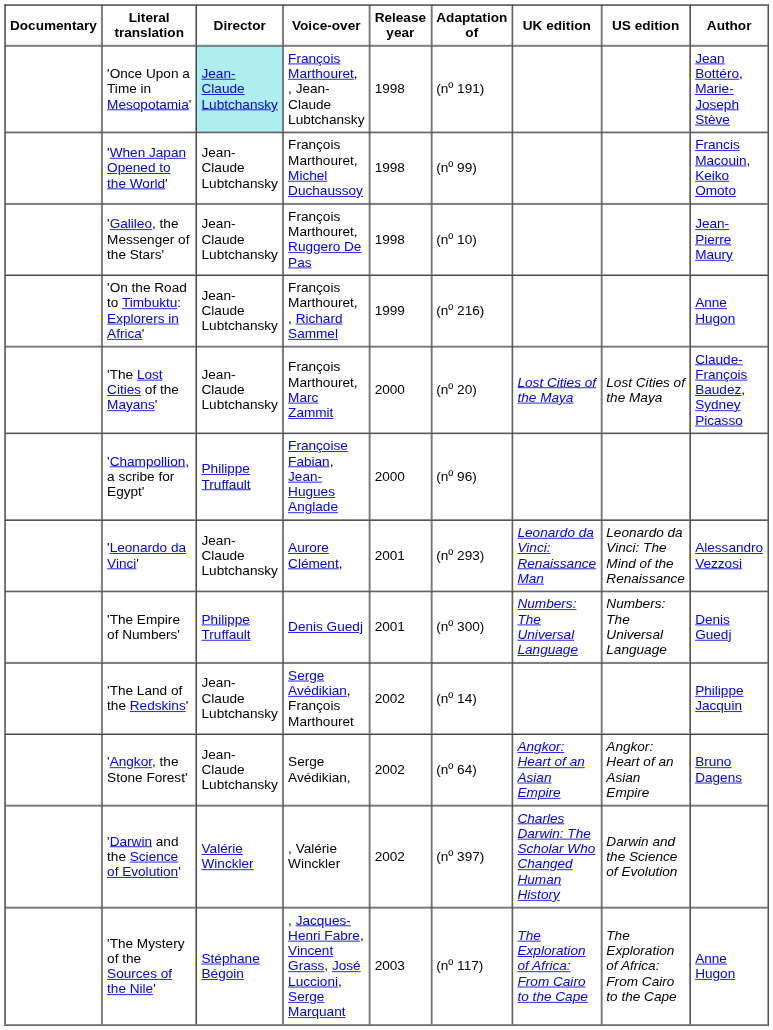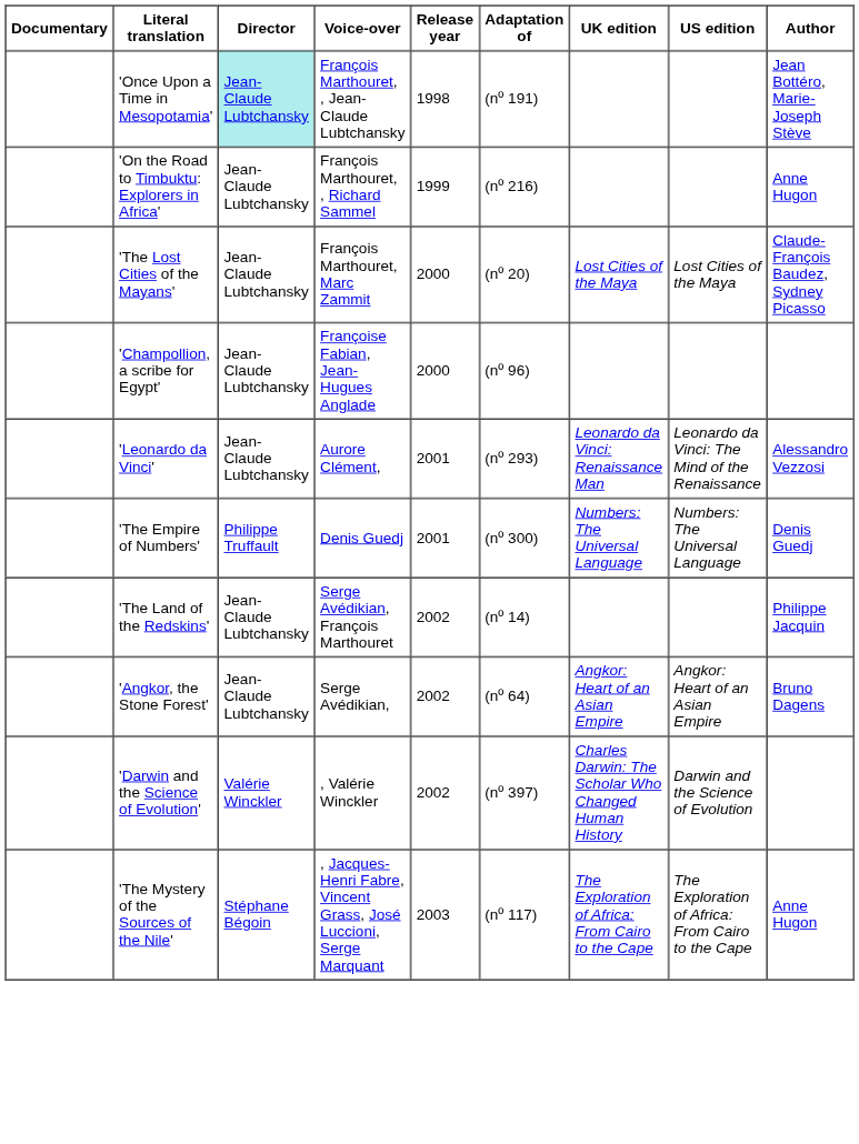- row: 'When Japan Opened to the World' | Jean-Claude Lubtchansky | François Marthouret, Michel Duchaussoy | 1998 | (nº 99) | Francis Macouin, Keiko Omoto
- row: 'Galileo, the Messenger of the Stars' | Jean-Claude Lubtchansky | François Marthouret, Ruggero De Pas | 1998 | (nº 10) | Jean-Pierre Maury
'Champollion, a scribe for Egypt' | Director: Philippe Truffault -> Jean-Claude Lubtchansky
